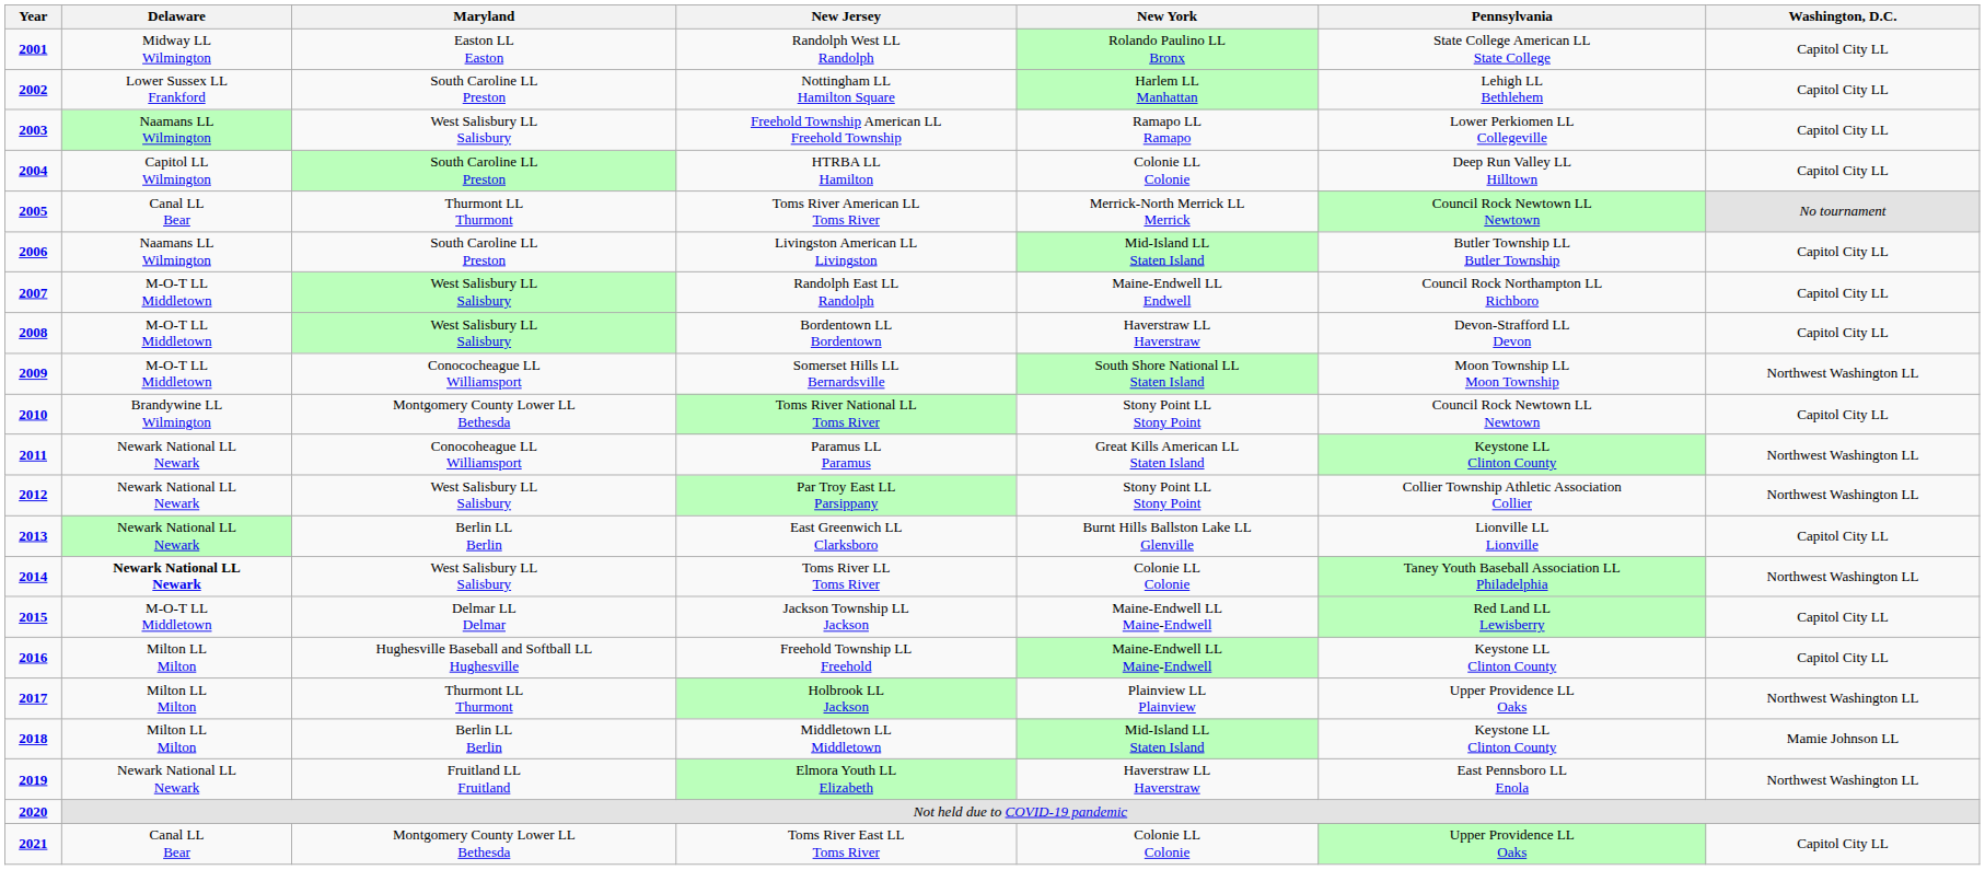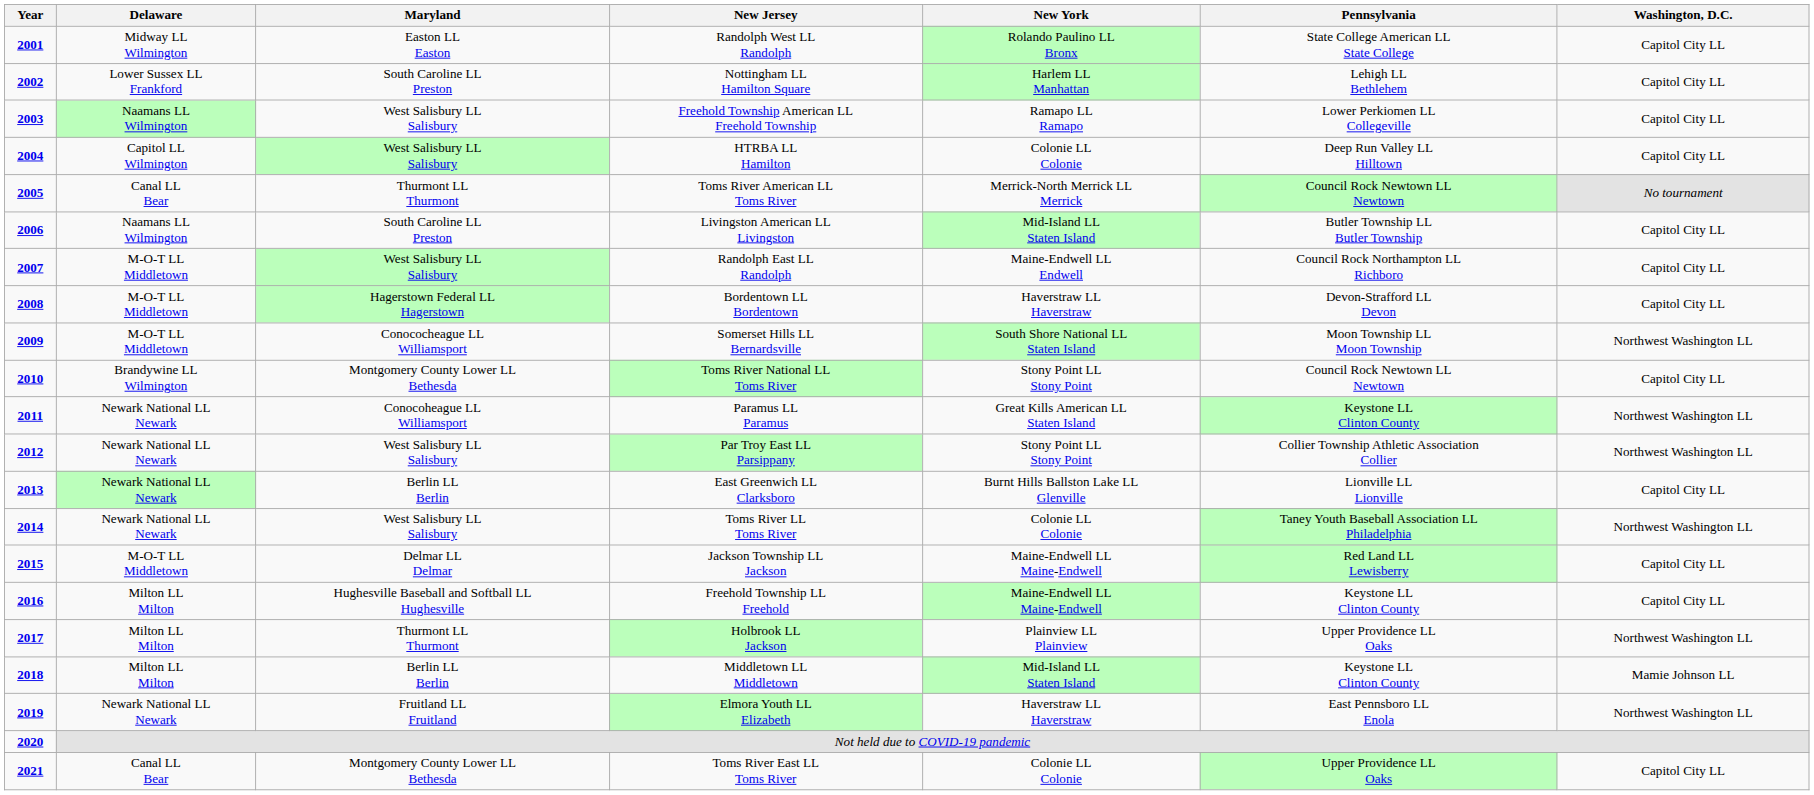HTRBA LL Hamilton | Maryland: South Caroline LL Preston -> West Salisbury LL Salisbury
Bordentown LL Bordentown | Maryland: West Salisbury LL Salisbury -> Hagerstown Federal LL Hagerstown
Toms River LL Toms River | Delaware: bold -> normal
